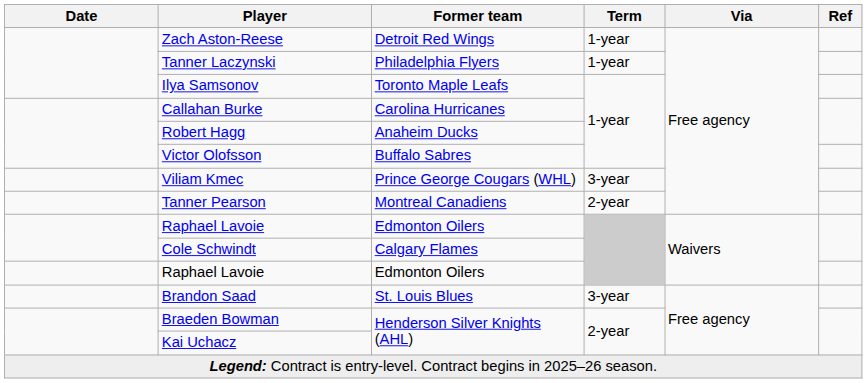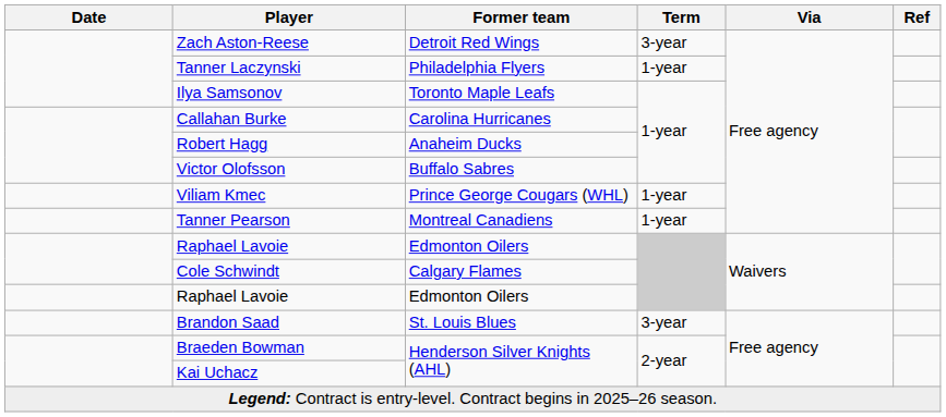Zach Aston-Reese | Term: 1-year -> 3-year
Viliam Kmec | Term: 3-year -> 1-year
Tanner Pearson | Term: 2-year -> 1-year
